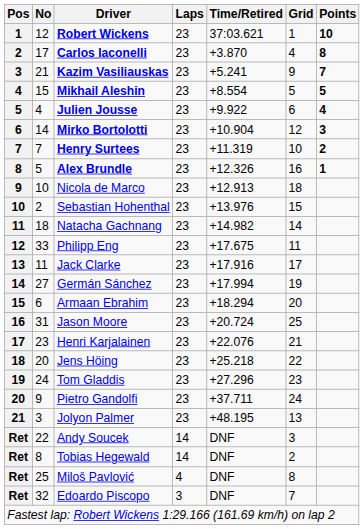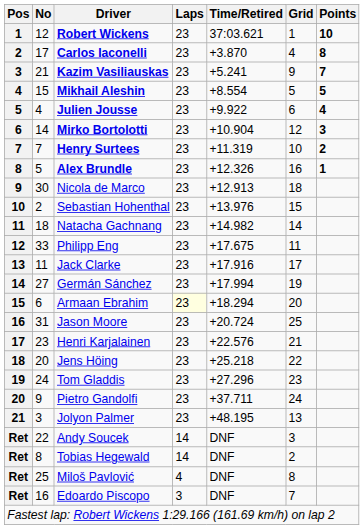Nicola de Marco | No: 10 -> 30
Armaan Ebrahim | Laps: no background -> lightyellow background
Henri Karjalainen | Time/Retired: +22.076 -> +22.576
Edoardo Piscopo | No: 32 -> 16
